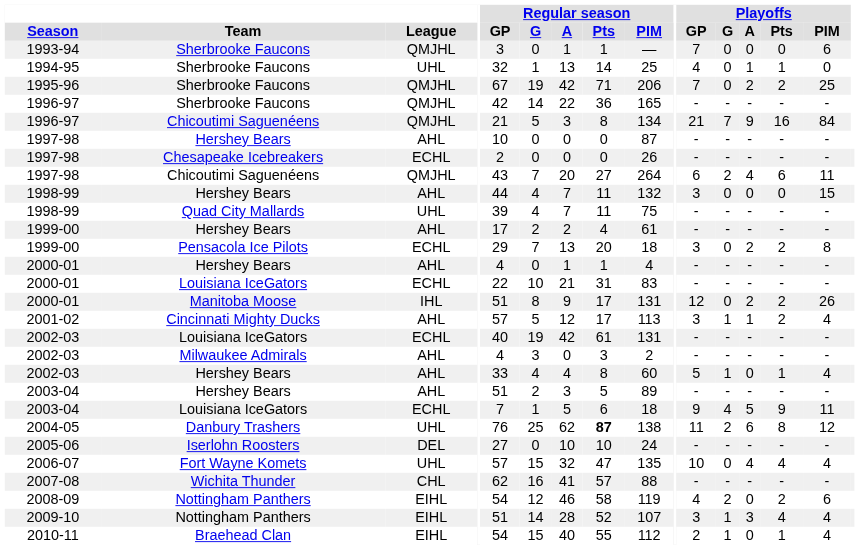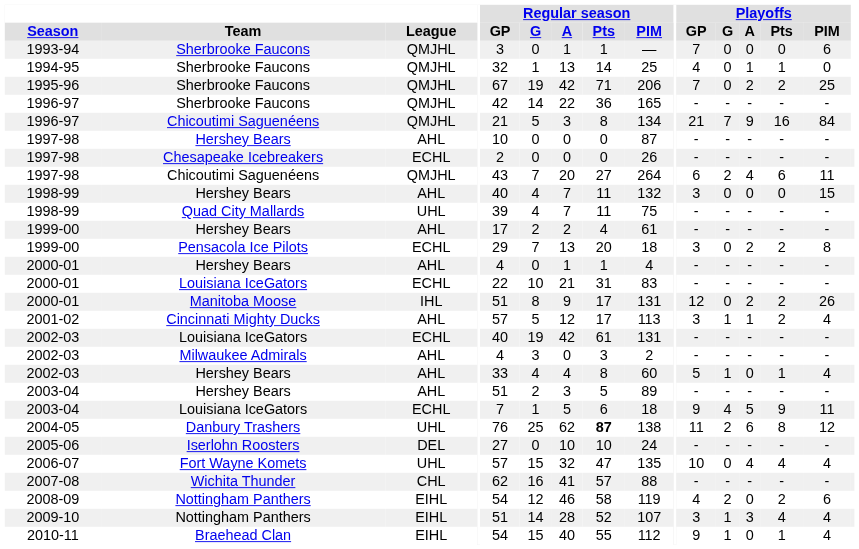1994-95 | League: UHL -> QMJHL
1998-99 / Hershey Bears | Regular season / GP: 44 -> 40
2010-11 | Playoffs / GP: 2 -> 9
